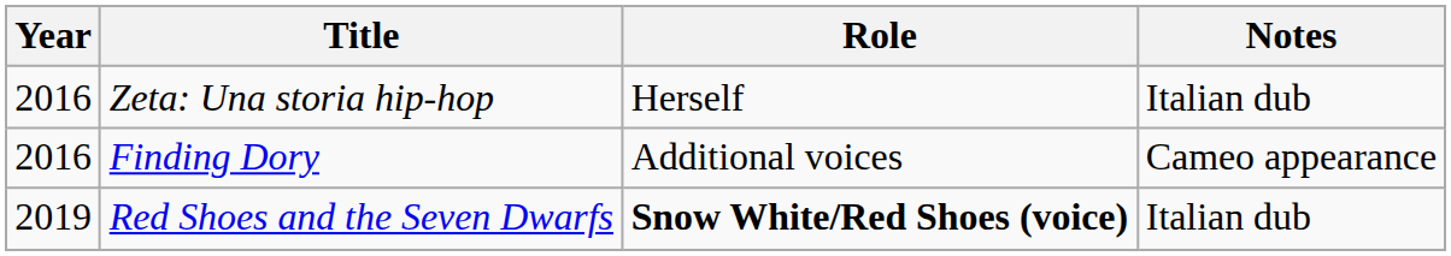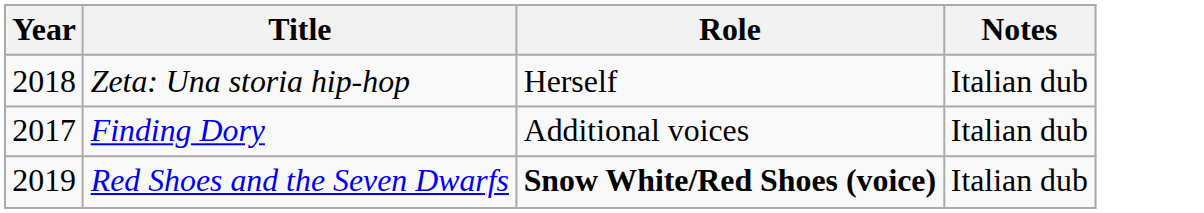Zeta: Una storia hip-hop | Year: 2016 -> 2018
Finding Dory | Year: 2016 -> 2017
Finding Dory | Notes: Cameo appearance -> Italian dub
